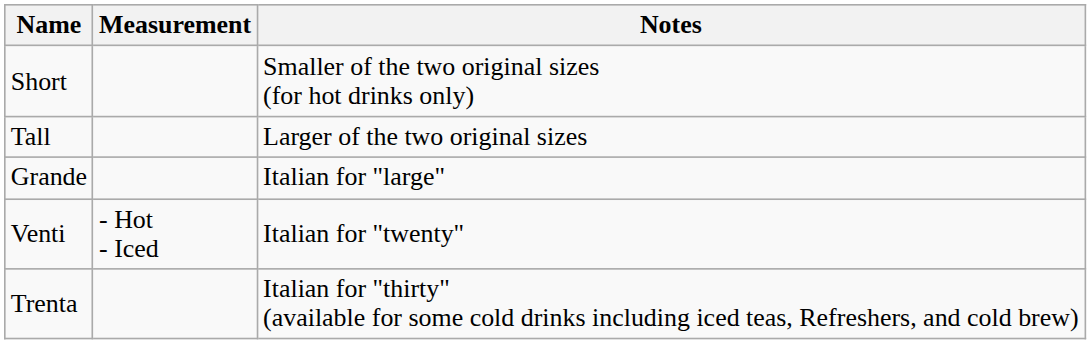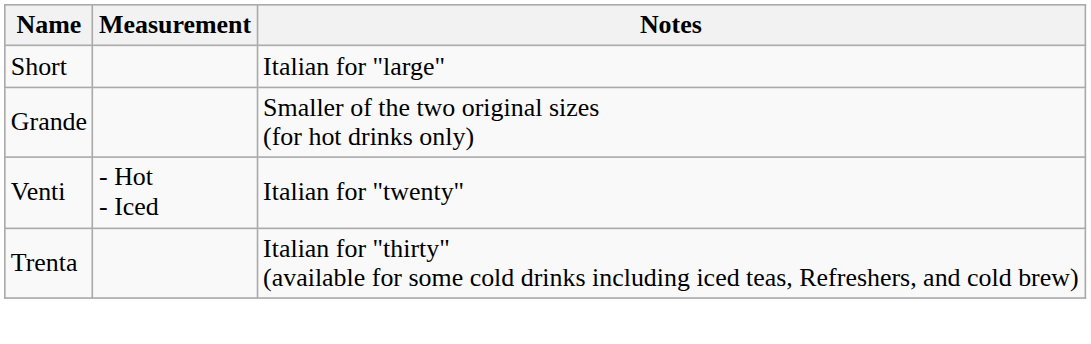Short | Notes: Smaller of the two original sizes (for hot drinks only) -> Italian for "large"
- row: Tall | Larger of the two original sizes
Grande | Notes: Italian for "large" -> Smaller of the two original sizes (for hot drinks only)
